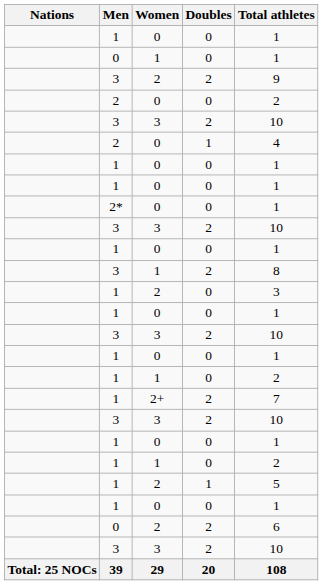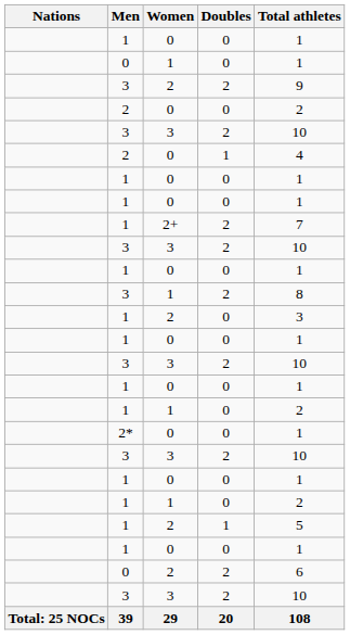rows swapped: 2* <-> 1 / 2+
